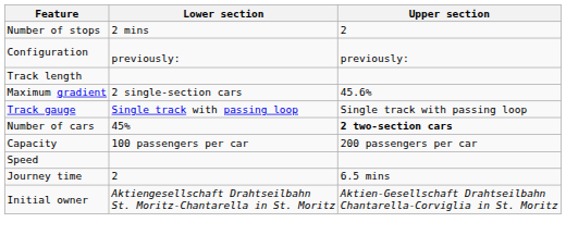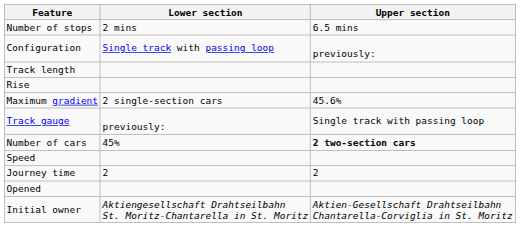Number of stops | Upper section: 2 -> 6.5 mins
Configuration | Lower section: previously: -> Single track with passing loop
+ row: Rise
Track gauge | Lower section: Single track with passing loop -> previously:
- row: Capacity | 100 passengers per car | 200 passengers per car
Journey time | Upper section: 6.5 mins -> 2
+ row: Opened
